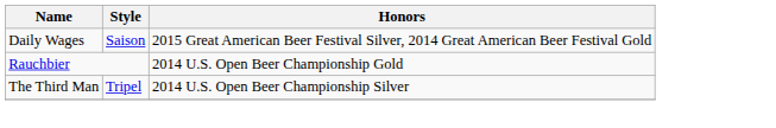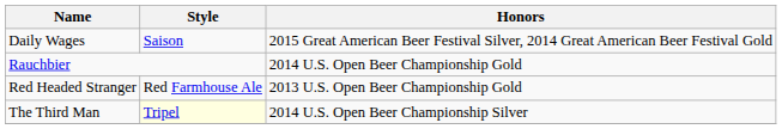+ row: Red Headed Stranger | Red Farmhouse Ale | 2013 U.S. Open Beer Championship Gold
The Third Man | Style: no background -> lightyellow background
